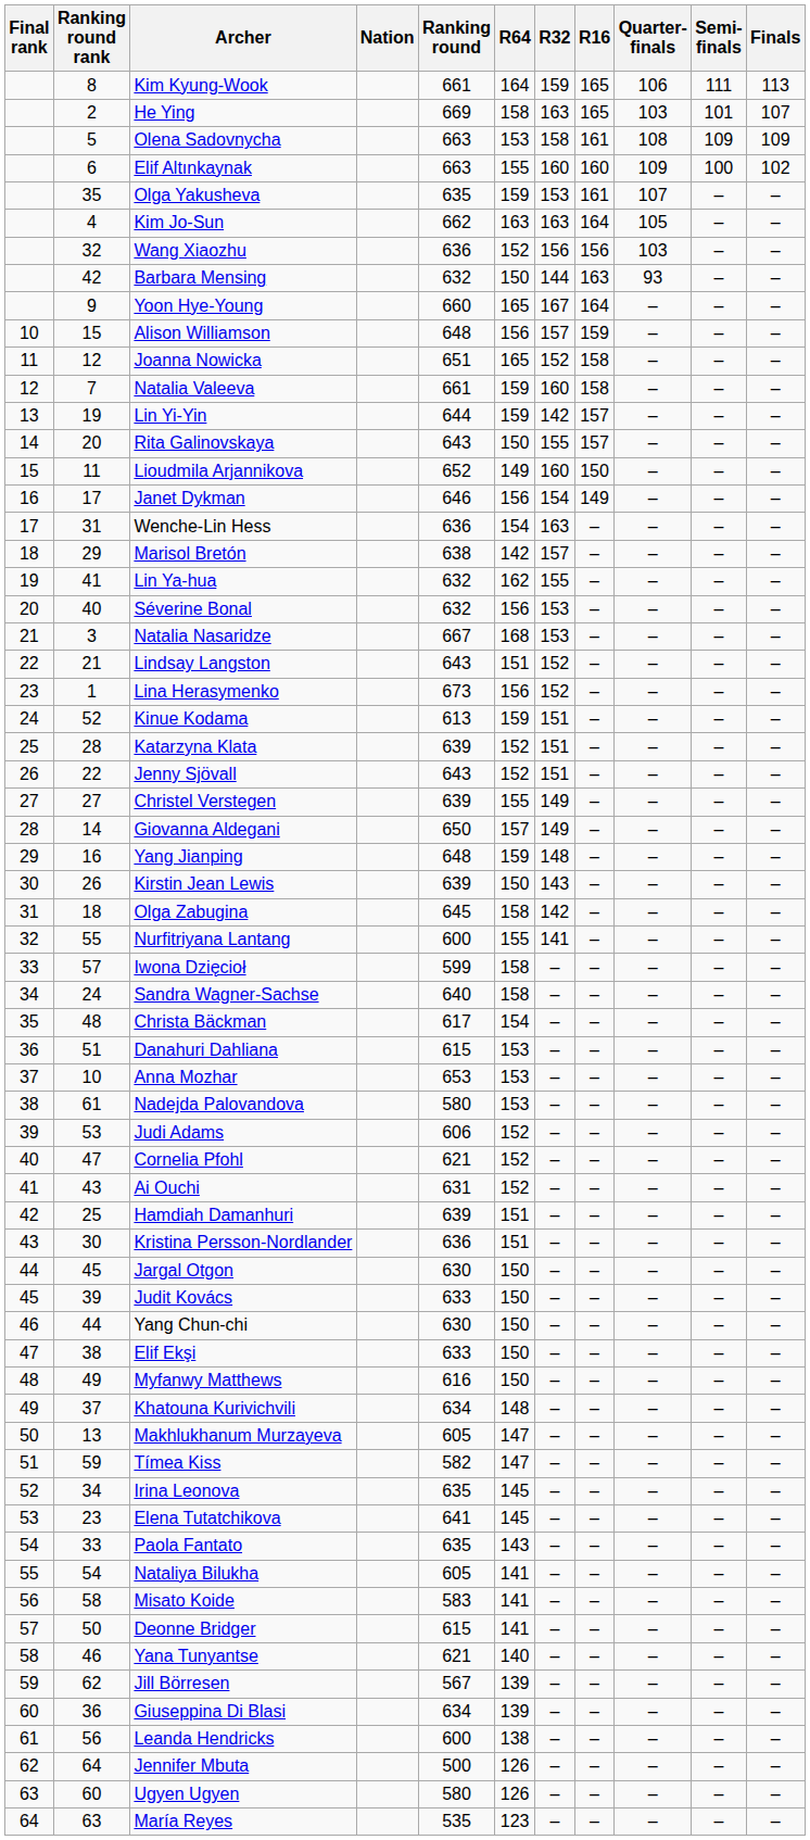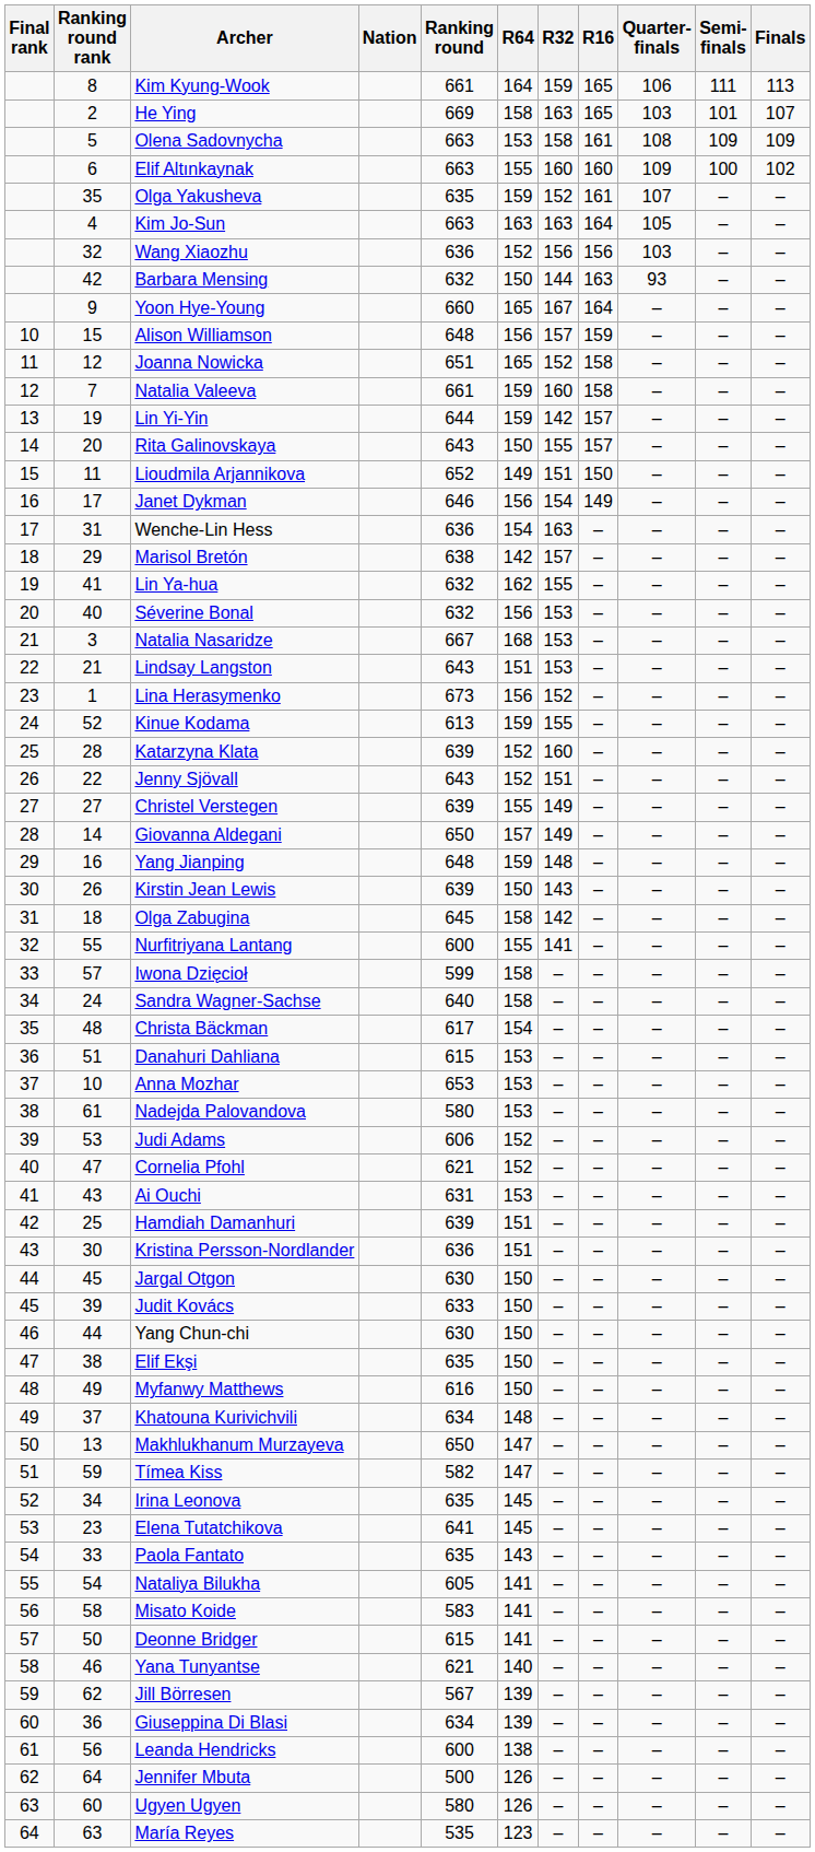Olga Yakusheva | R32: 153 -> 152
Kim Jo-Sun | Ranking round: 662 -> 663
Lioudmila Arjannikova | R32: 160 -> 151
Lindsay Langston | R32: 152 -> 153
Kinue Kodama | R32: 151 -> 155
Katarzyna Klata | R32: 151 -> 160
Ai Ouchi | R64: 152 -> 153
Elif Ekşi | Ranking round: 633 -> 635
Makhlukhanum Murzayeva | Ranking round: 605 -> 650
